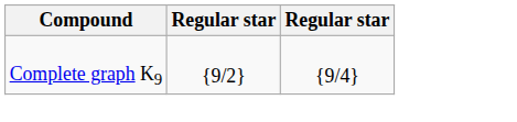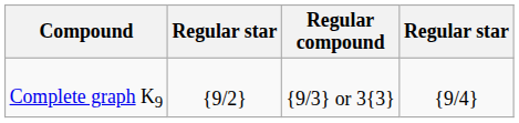+ column: Regular compound | {9/3} or 3{3}
